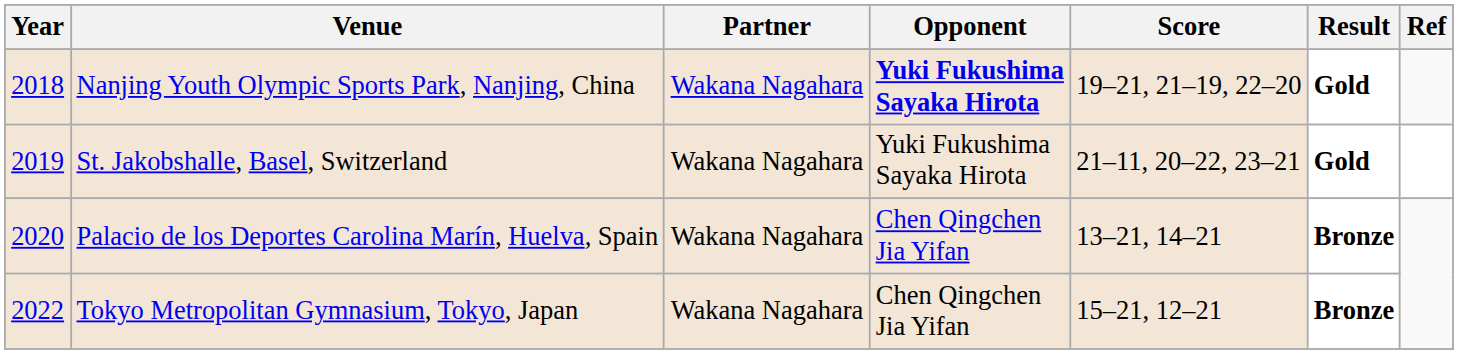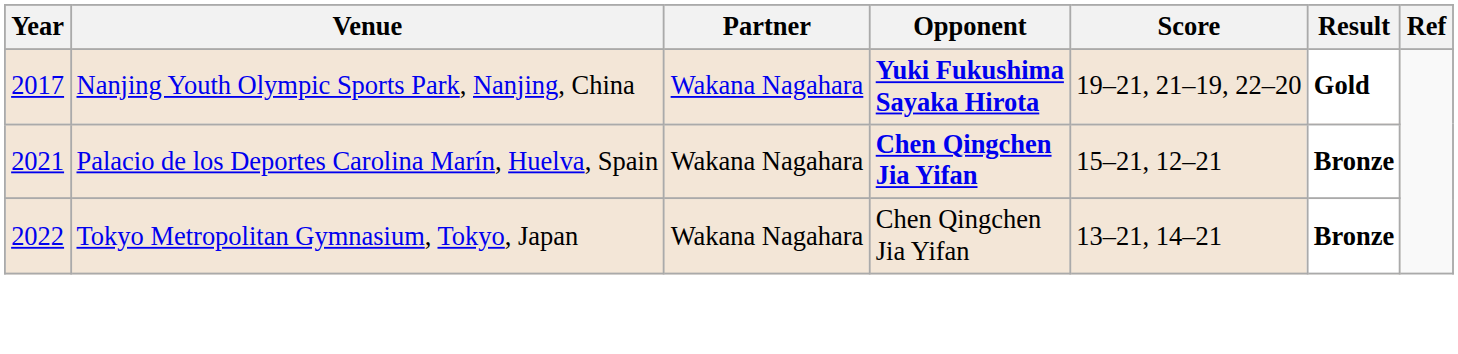Nanjing Youth Olympic Sports Park, Nanjing, China | Year: 2018 -> 2017
- row: 2019 | St. Jakobshalle, Basel, Switzerland | Wakana Nagahara | Yuki Fukushima Sayaka Hirota | 21–11, 20–22, 23–21 | Gold
Palacio de los Deportes Carolina Marín, Huelva, Spain | Year: 2020 -> 2021
Palacio de los Deportes Carolina Marín, Huelva, Spain | Opponent: normal -> bold
Palacio de los Deportes Carolina Marín, Huelva, Spain | Score: 13–21, 14–21 -> 15–21, 12–21
Tokyo Metropolitan Gymnasium, Tokyo, Japan | Score: 15–21, 12–21 -> 13–21, 14–21
